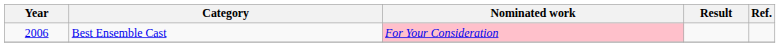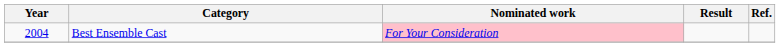Best Ensemble Cast | Year: 2006 -> 2004
